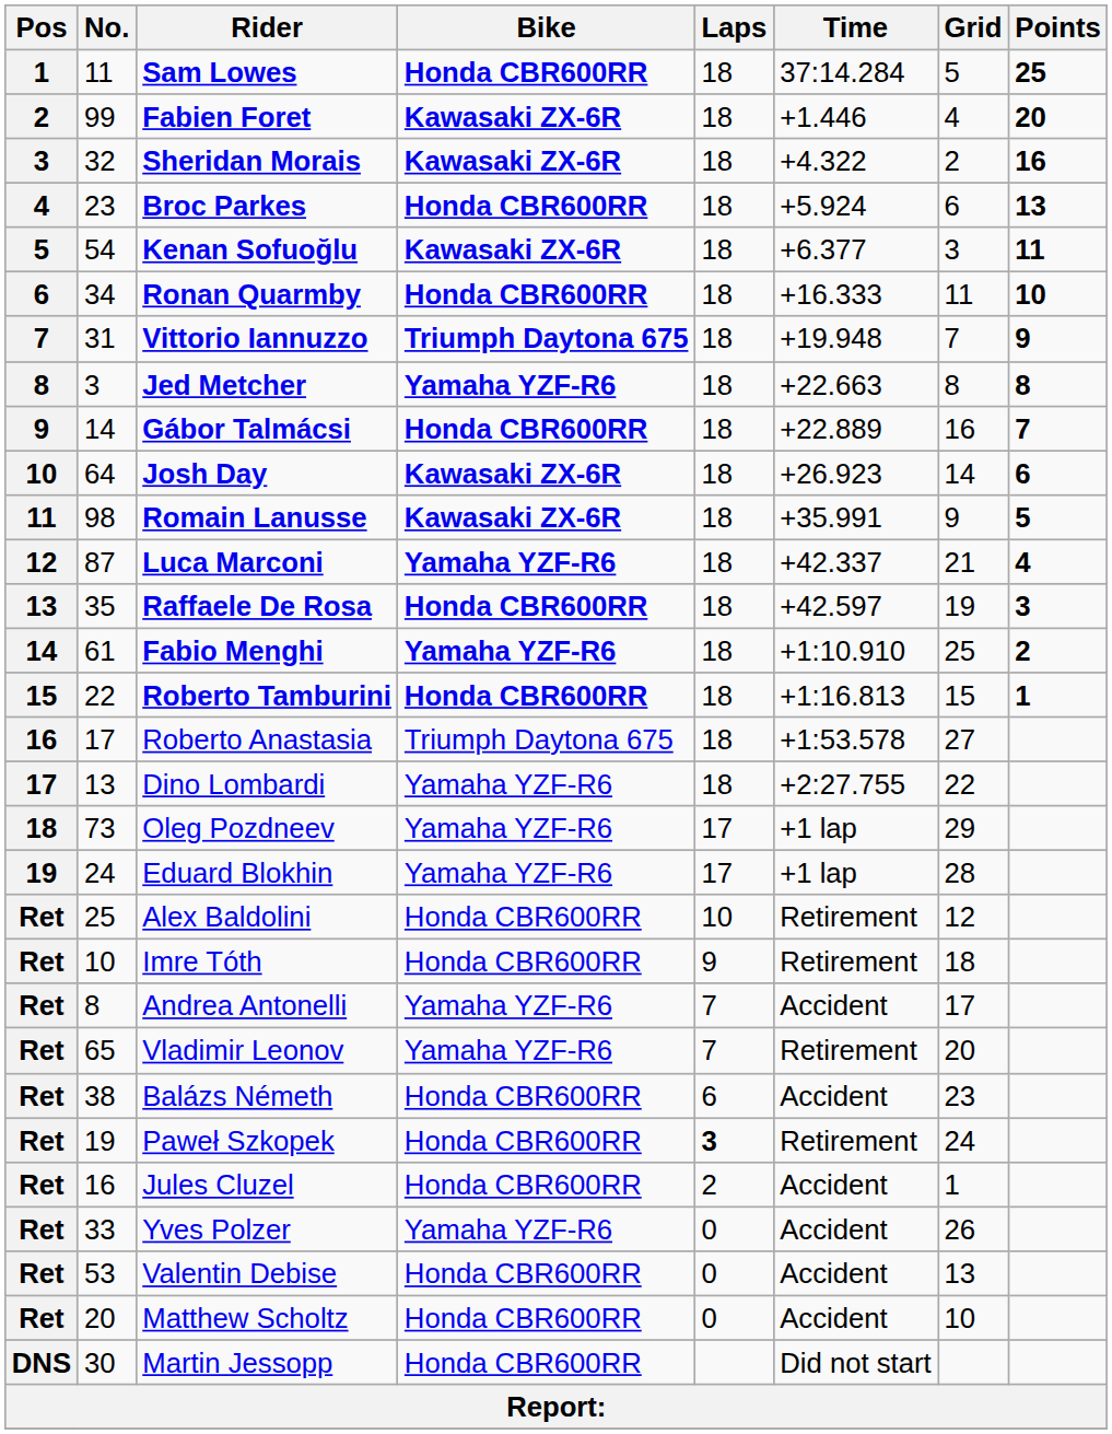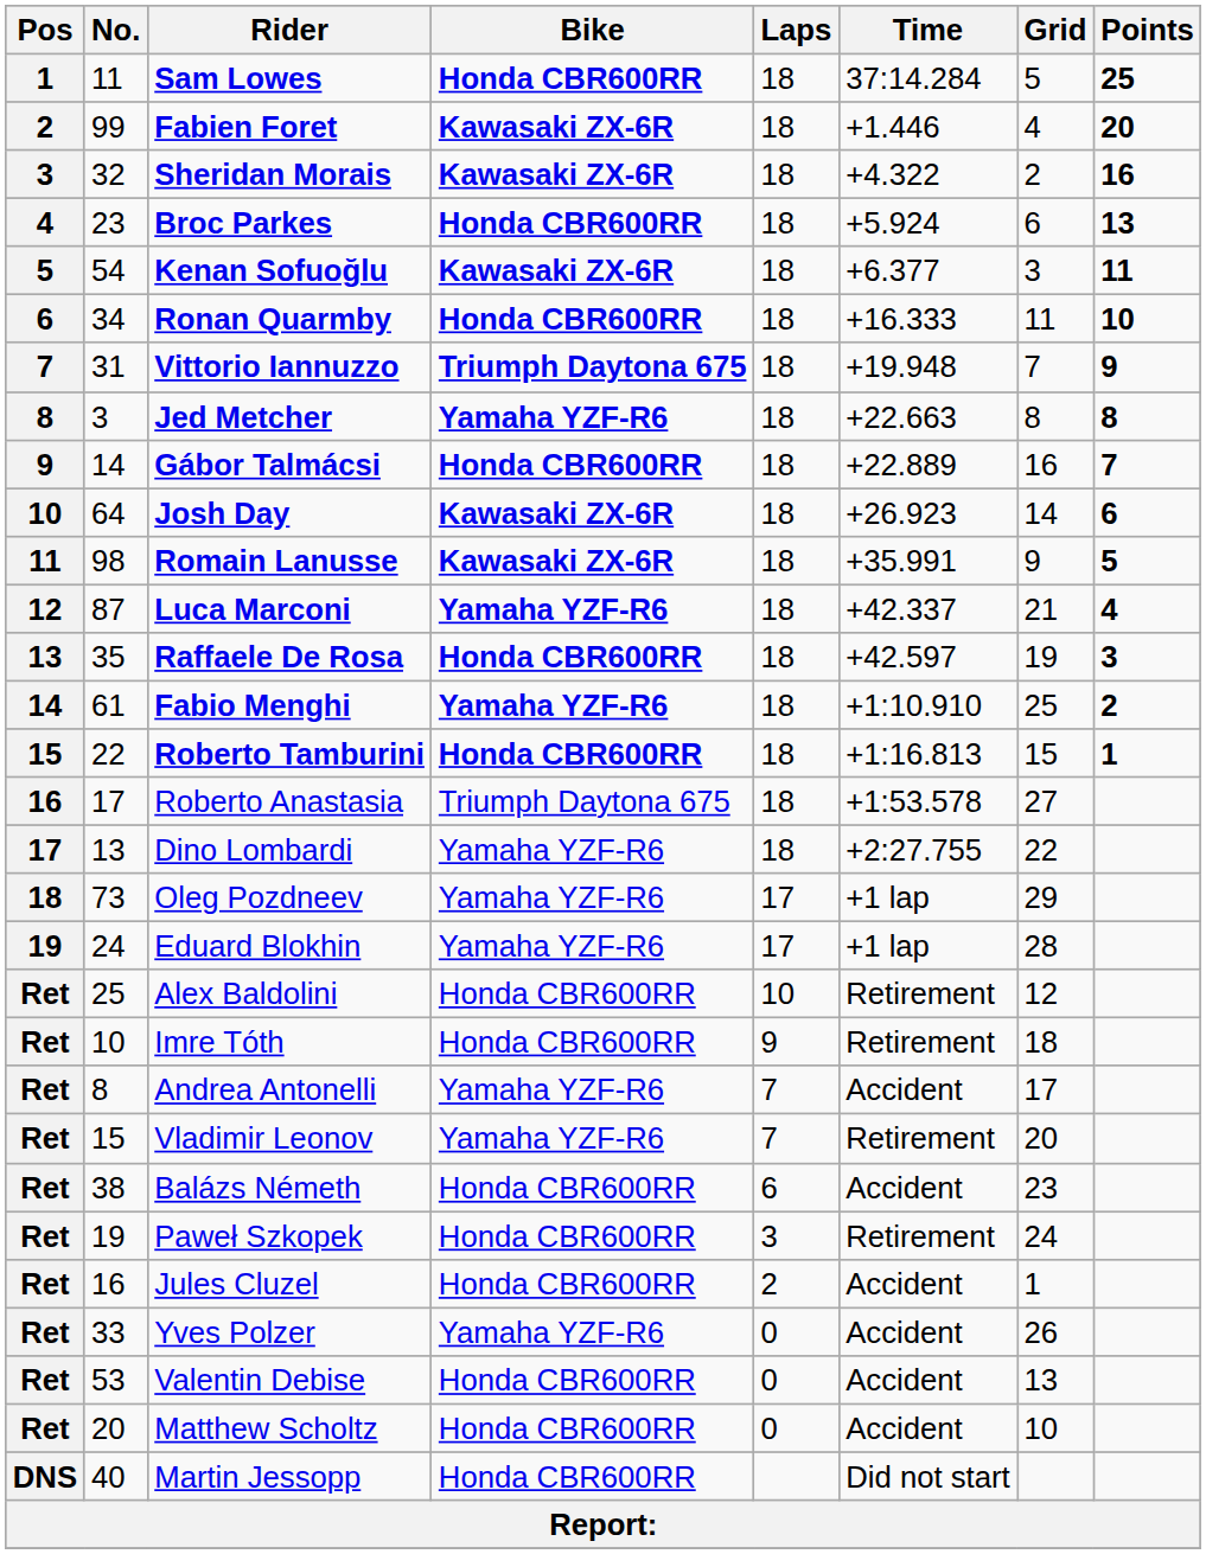Vladimir Leonov | No.: 65 -> 15
Paweł Szkopek | Laps: bold -> normal
Martin Jessopp | No.: 30 -> 40
